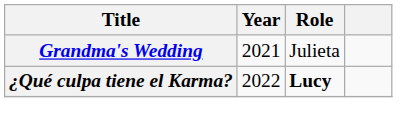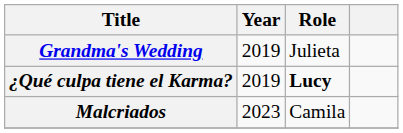Grandma's Wedding | Year: 2021 -> 2019
¿Qué culpa tiene el Karma? | Year: 2022 -> 2019
+ row: Malcriados | 2023 | Camila
